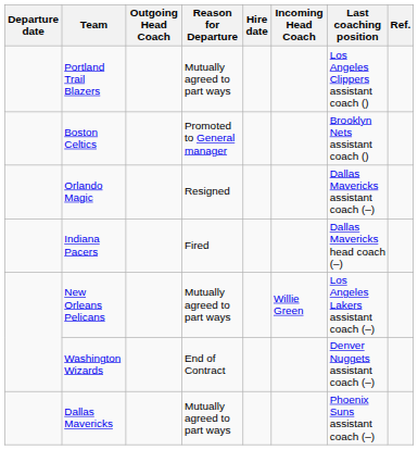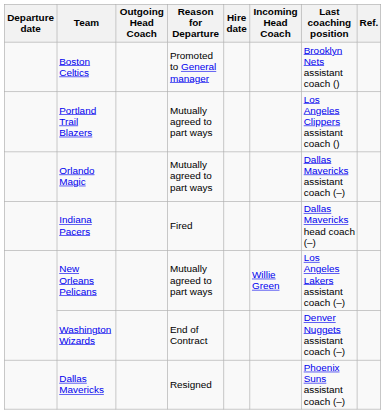rows swapped: Boston Celtics <-> Portland Trail Blazers
Orlando Magic | Reason for Departure: Resigned -> Mutually agreed to part ways
Dallas Mavericks | Reason for Departure: Mutually agreed to part ways -> Resigned
